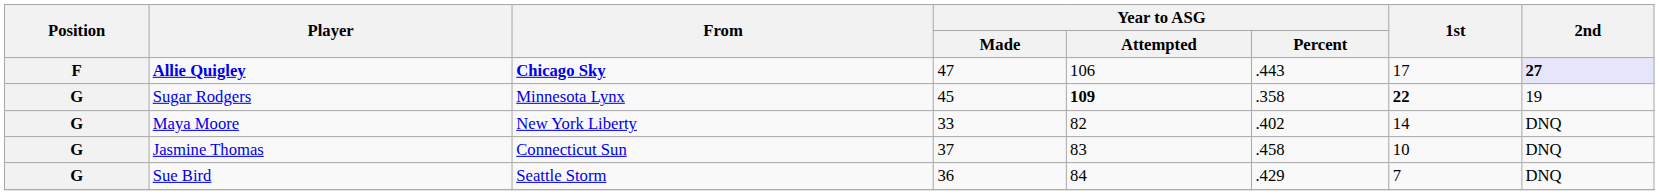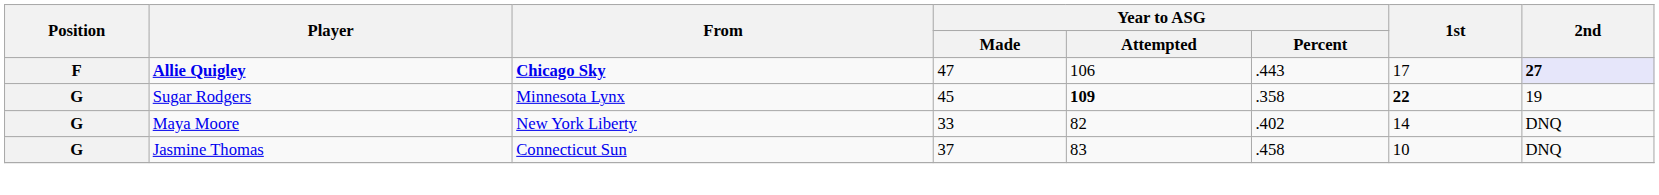- row: G | Sue Bird | Seattle Storm | 36 | 84 | .429 | 7 | DNQ
